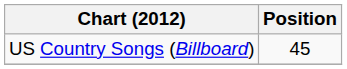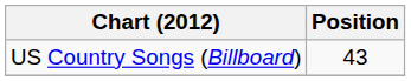US Country Songs (Billboard) | Position: 45 -> 43
